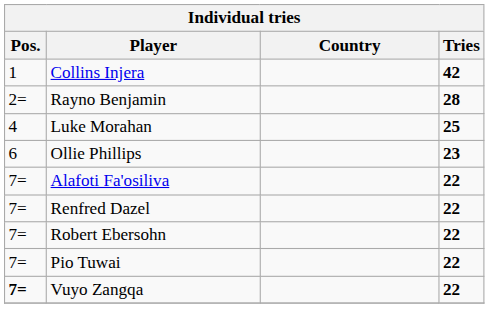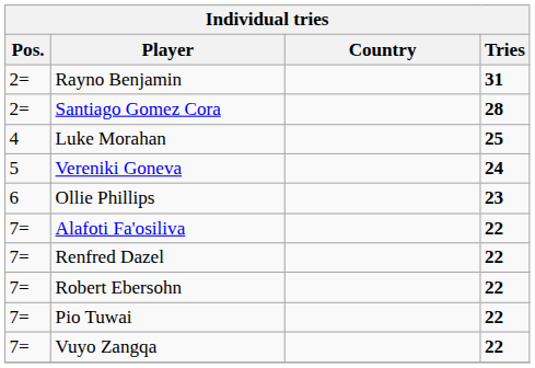- row: 1 | Collins Injera | 42
Rayno Benjamin | Tries: 28 -> 31
+ row: 2= | Santiago Gomez Cora | 28
+ row: 5 | Vereniki Goneva | 24
Vuyo Zangqa | Pos.: bold -> normal
